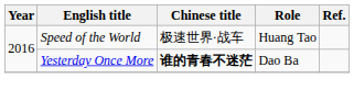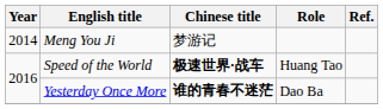+ row: 2014 | Meng You Ji | 梦游记
Speed of the World | Chinese title: normal -> bold
